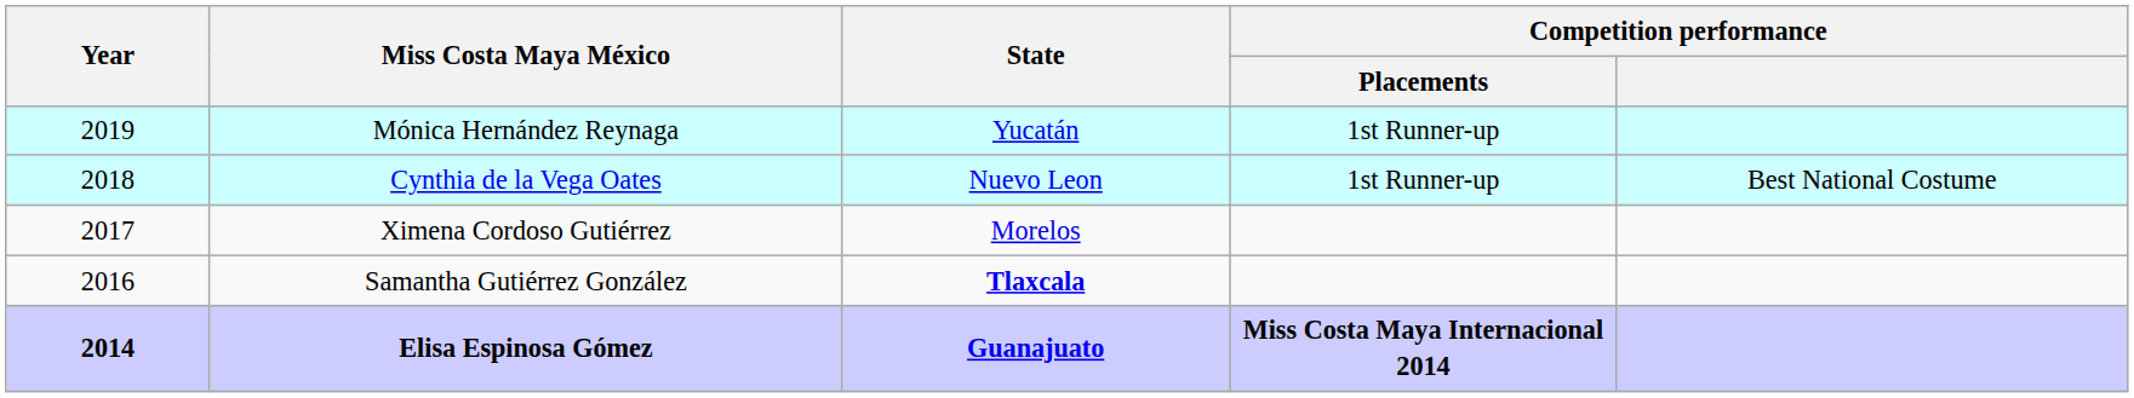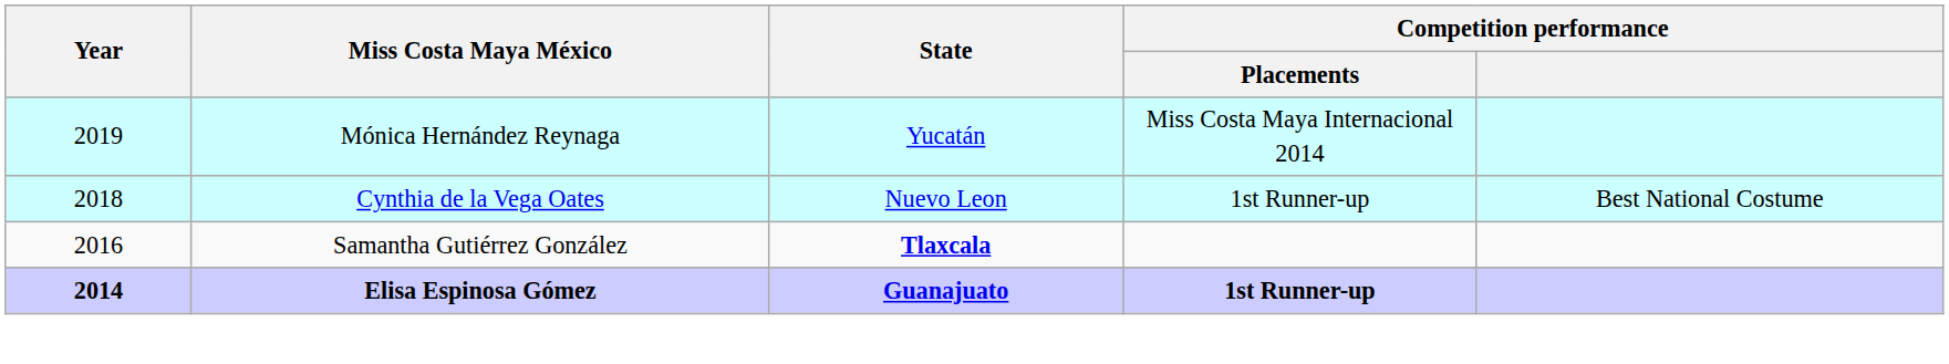Mónica Hernández Reynaga | Competition performance / Placements: 1st Runner-up -> Miss Costa Maya Internacional 2014
- row: 2017 | Ximena Cordoso Gutiérrez | Morelos
Elisa Espinosa Gómez | Competition performance / Placements: Miss Costa Maya Internacional 2014 -> 1st Runner-up
